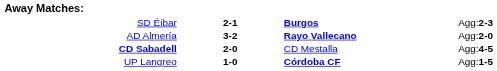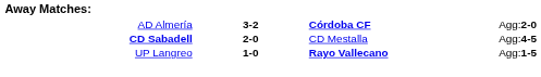- row: SD Éibar | 2-1 | Burgos | Agg:2-3
AD Almería | column 3: Rayo Vallecano -> Córdoba CF
UP Langreo | column 3: Córdoba CF -> Rayo Vallecano
